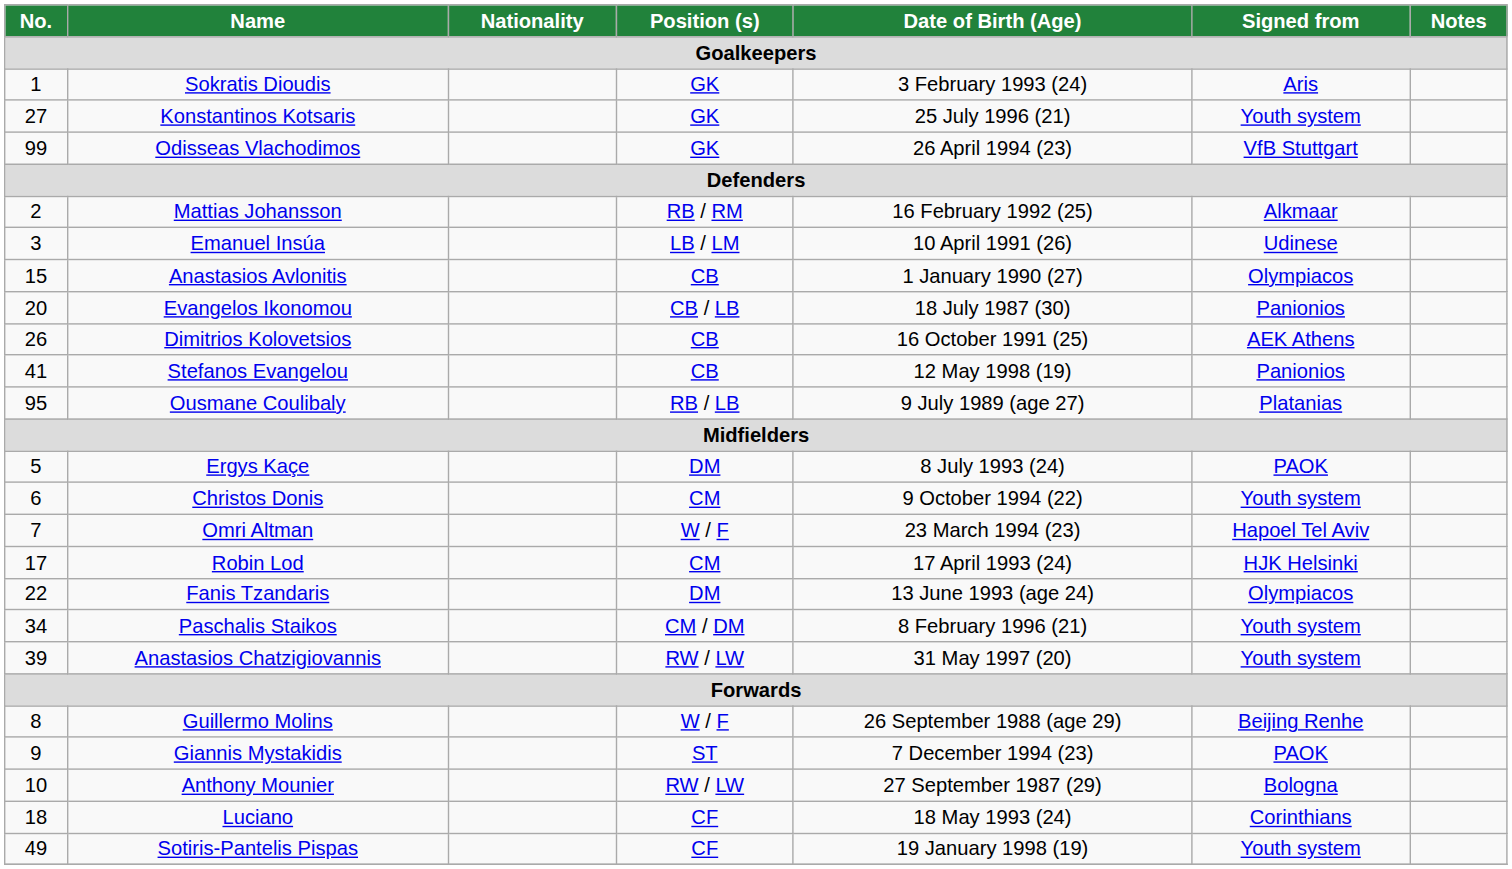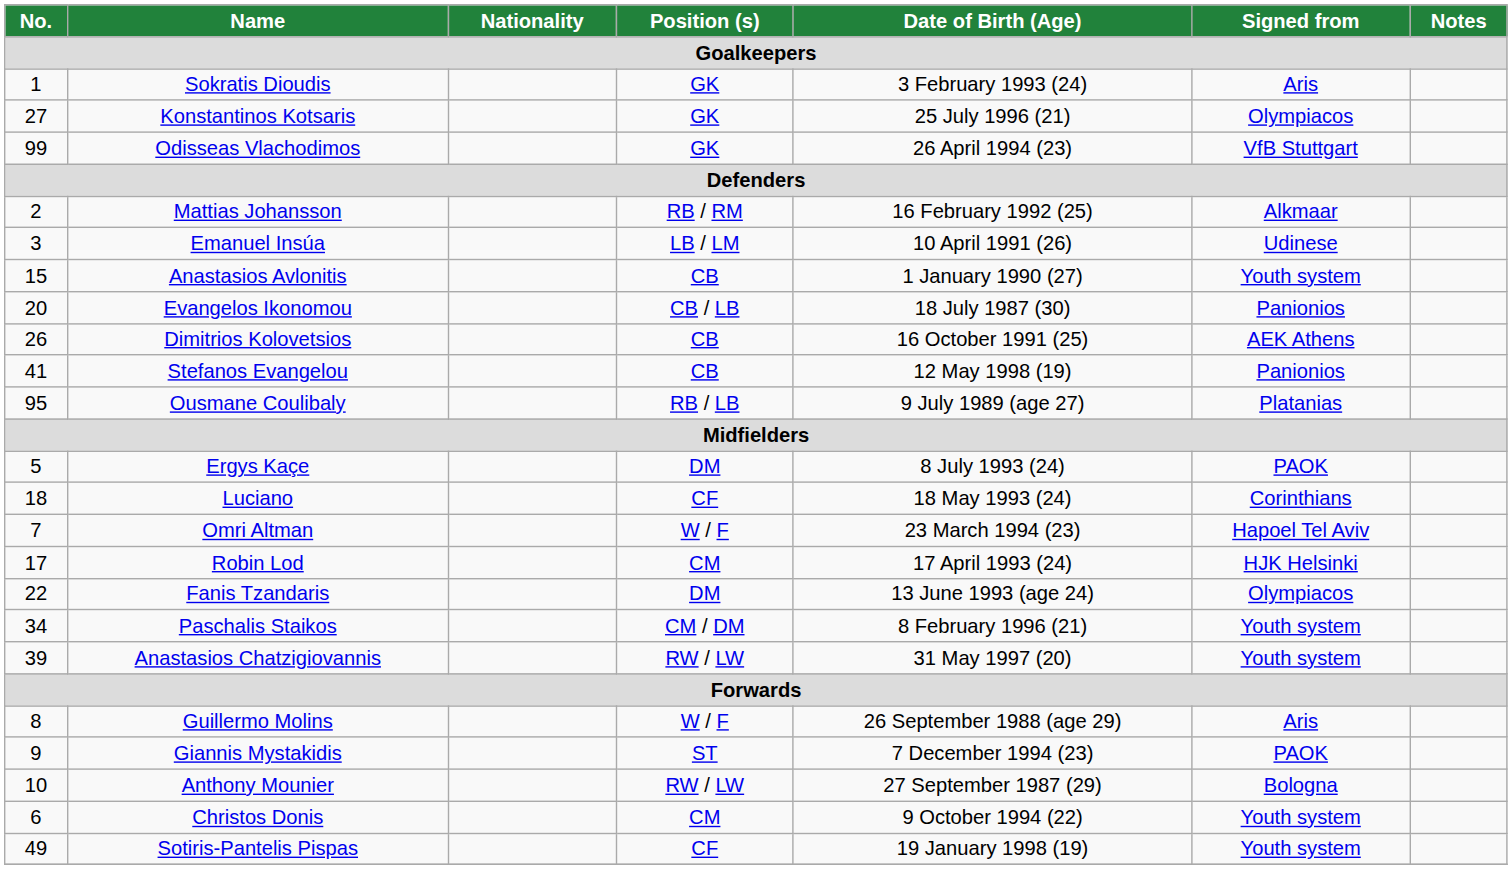Konstantinos Kotsaris | Signed from: Youth system -> Olympiacos
Anastasios Avlonitis | Signed from: Olympiacos -> Youth system
rows swapped: Christos Donis <-> Luciano
Guillermo Molins | Signed from: Beijing Renhe -> Aris
